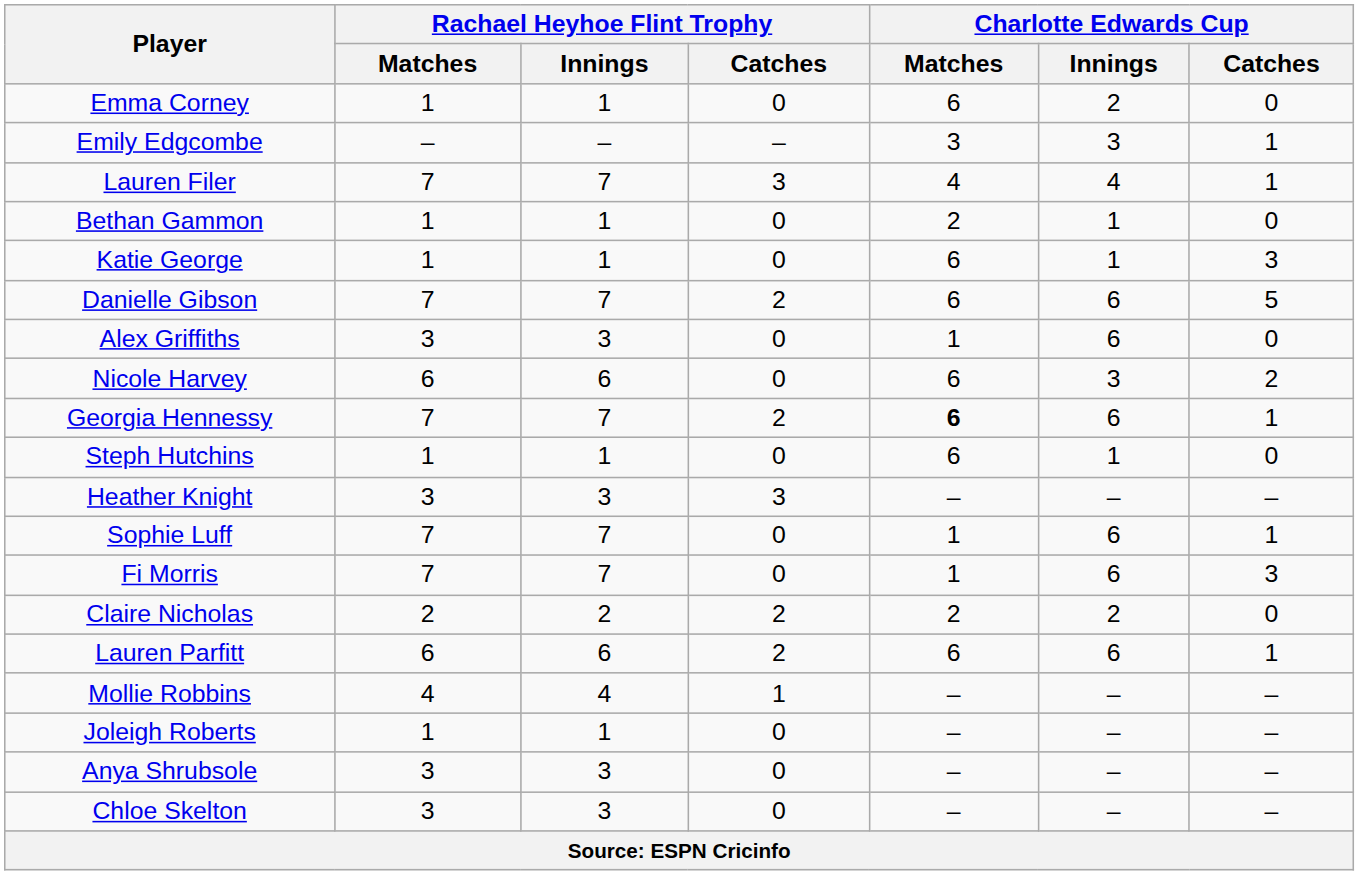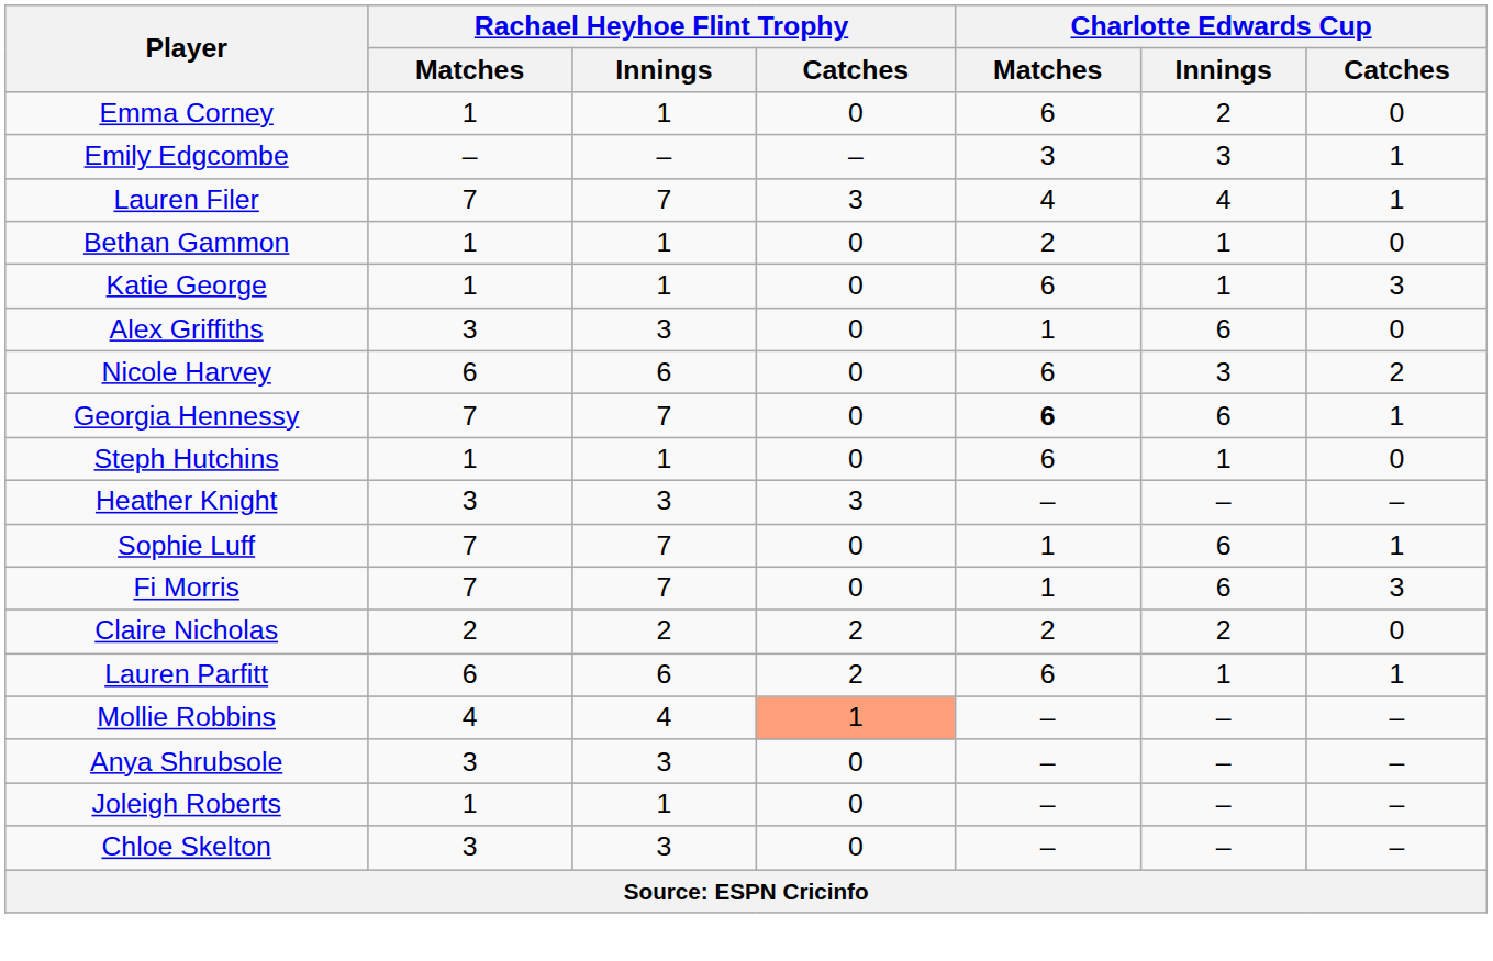- row: Danielle Gibson | 7 | 7 | 2 | 6 | 6 | 5
Georgia Hennessy | Rachael Heyhoe Flint Trophy / Catches: 2 -> 0
Lauren Parfitt | Charlotte Edwards Cup / Innings: 6 -> 1
Mollie Robbins | Rachael Heyhoe Flint Trophy / Catches: no background -> lightsalmon background
rows swapped: Joleigh Roberts <-> Anya Shrubsole
